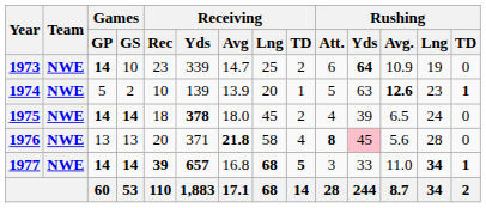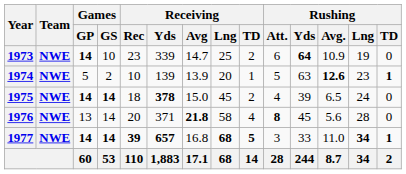1975 | Receiving / Avg: 18.0 -> 15.0
1976 | Games / GS: 13 -> 14
1976 | Rushing / Yds: pink background -> no background
